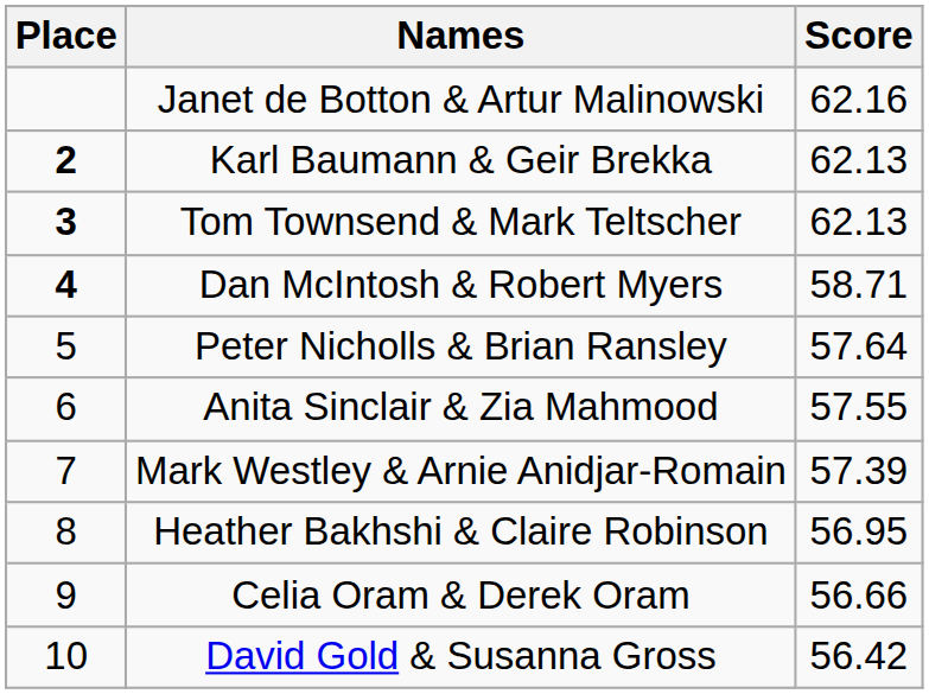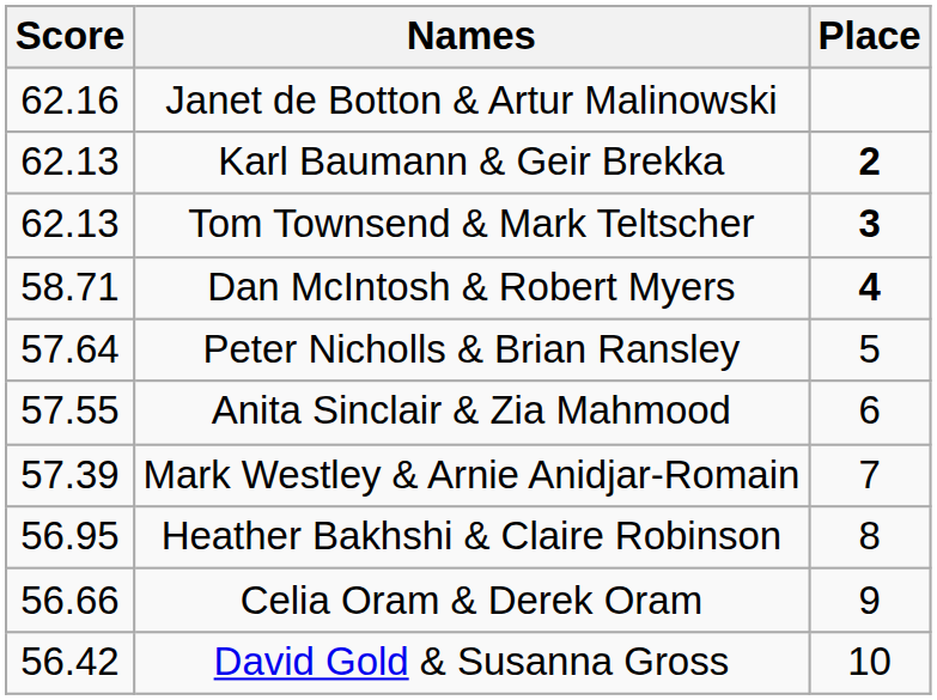columns swapped: Place <-> Score
